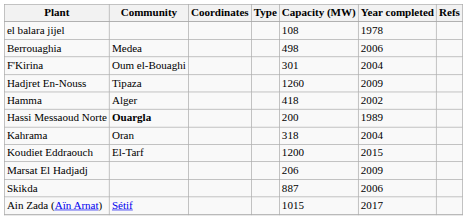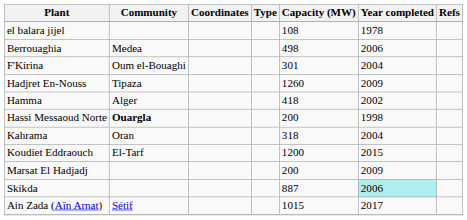Hassi Messaoud Norte | Year completed: 1989 -> 1998
Marsat El Hadjadj | Capacity (MW): 206 -> 200
Skikda | Year completed: no background -> paleturquoise background
